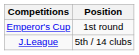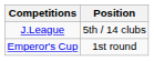rows swapped: J.League <-> Emperor's Cup
